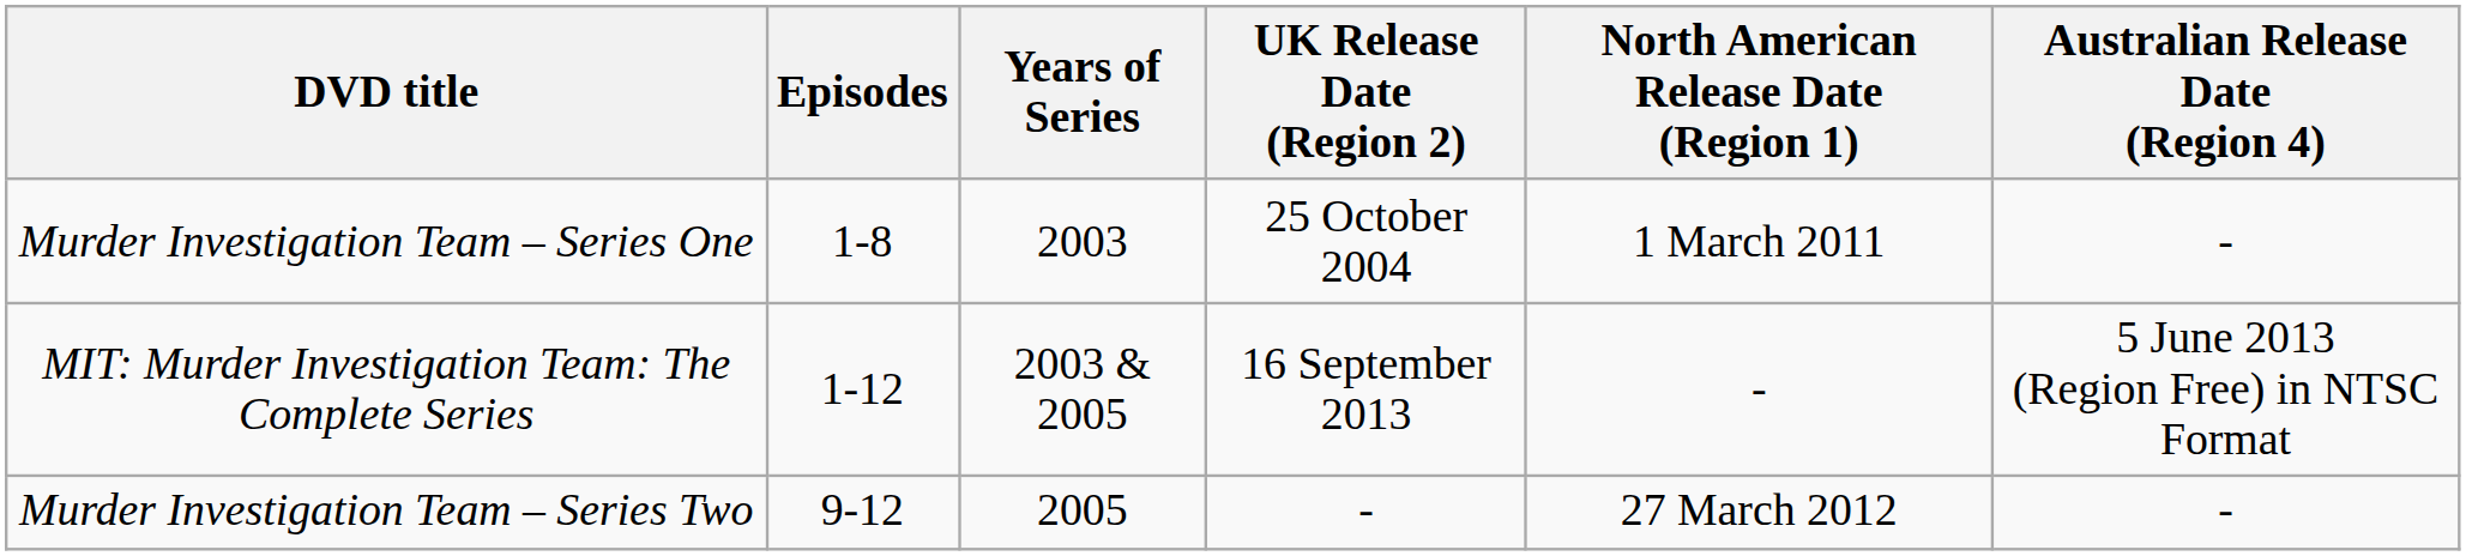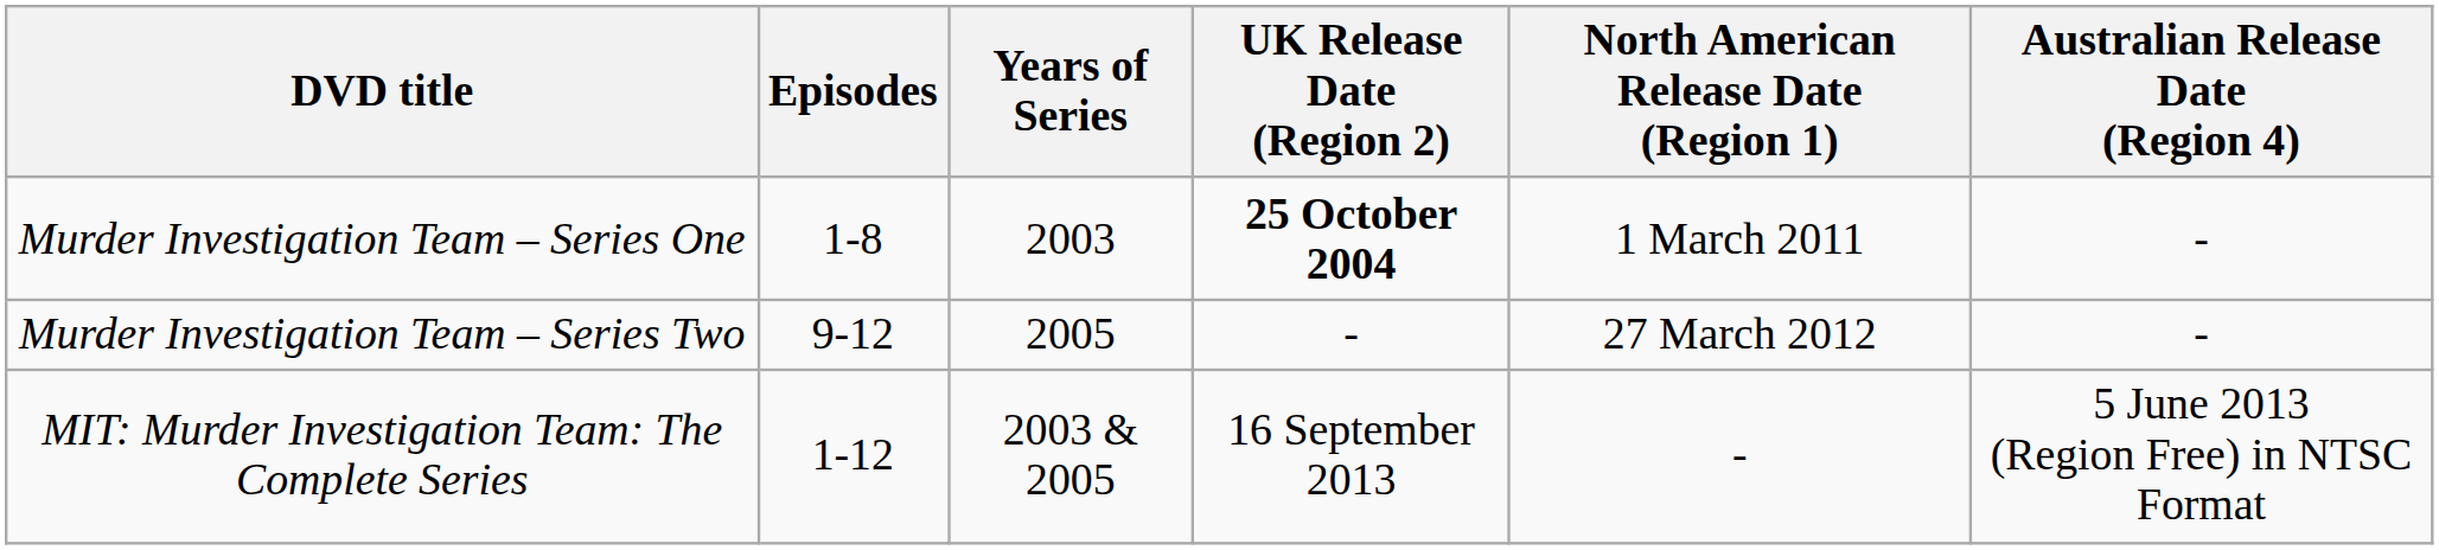Murder Investigation Team – Series One | UK Release Date (Region 2): normal -> bold
rows swapped: Murder Investigation Team – Series Two <-> MIT: Murder Investigation Team: The Complete Series
